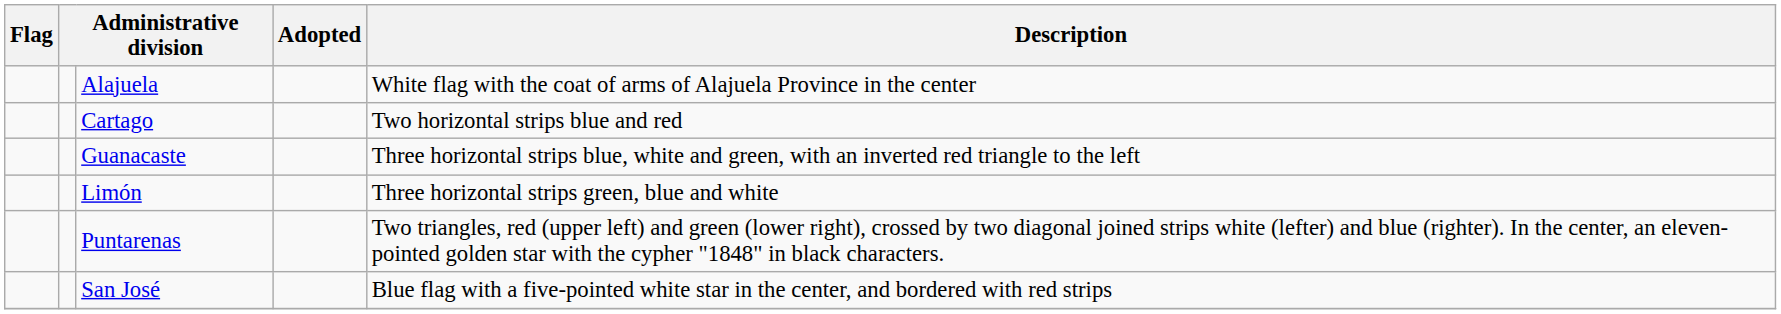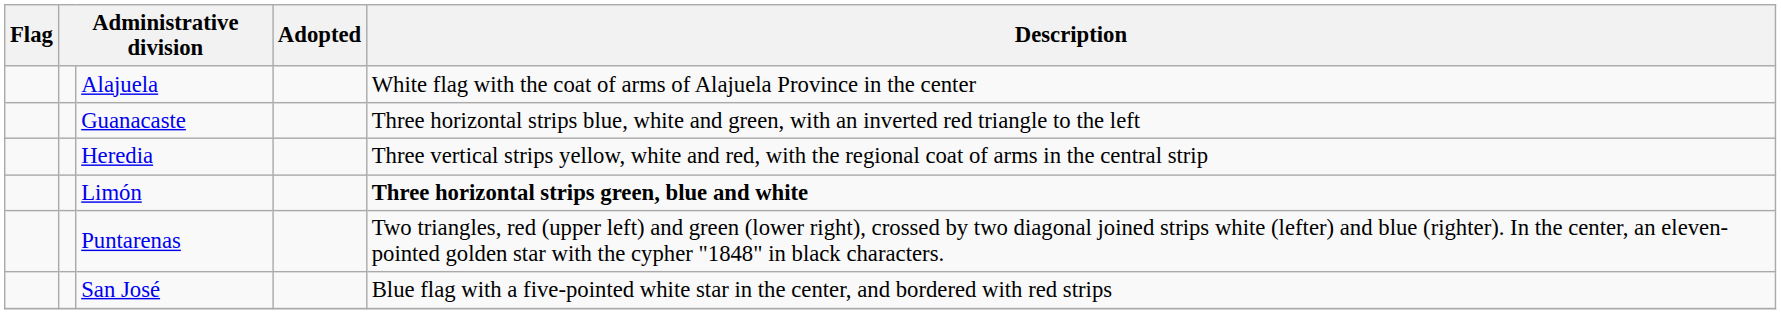- row: Cartago | Two horizontal strips blue and red
+ row: Heredia | Three vertical strips yellow, white and red, with the regional coat of arms in the central strip
Limón | Description: normal -> bold
